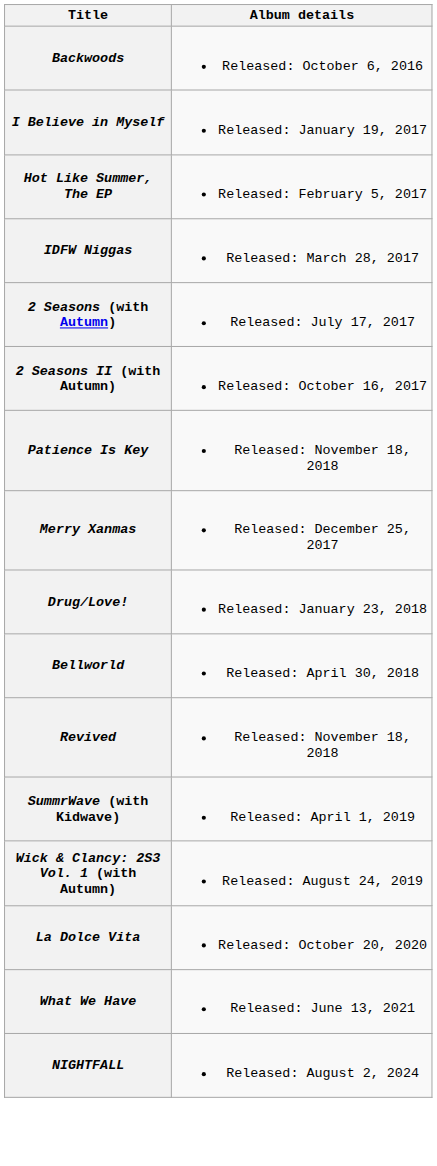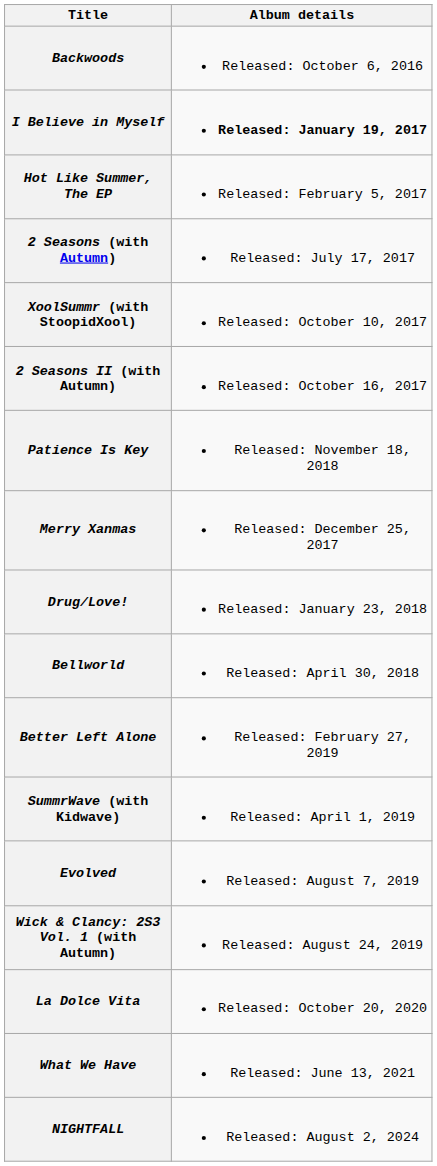I Believe in Myself | Album details: normal -> bold
- row: IDFW Niggas | Released: March 28, 2017
+ row: XoolSummr (with StoopidXool) | Released: October 10, 2017
- row: Revived | Released: November 18, 2018
+ row: Better Left Alone | Released: February 27, 2019
+ row: Evolved | Released: August 7, 2019
